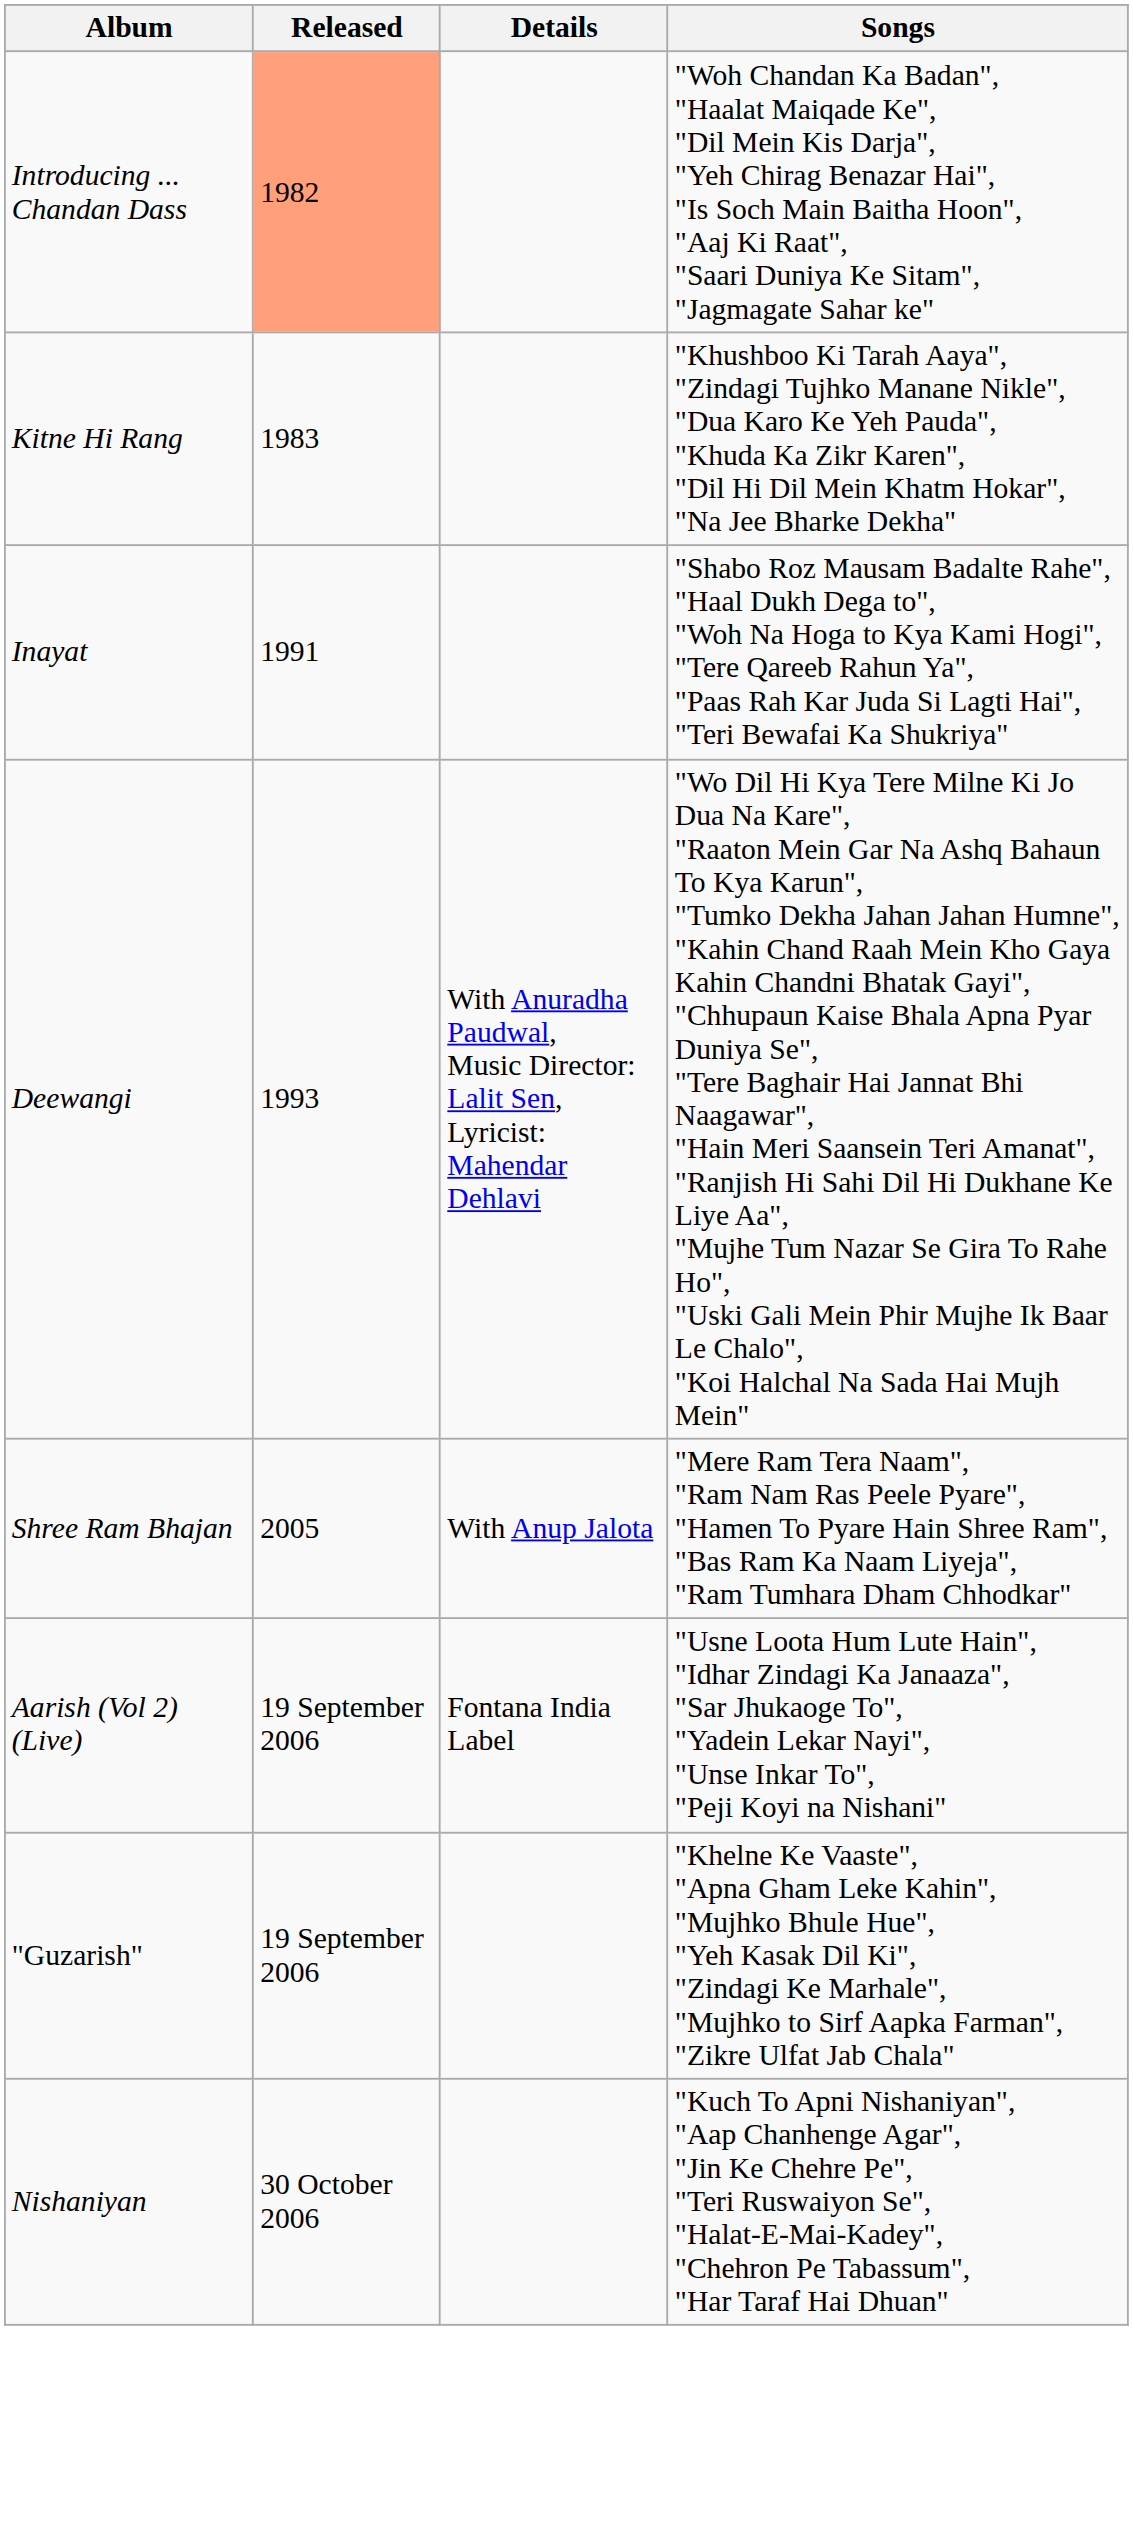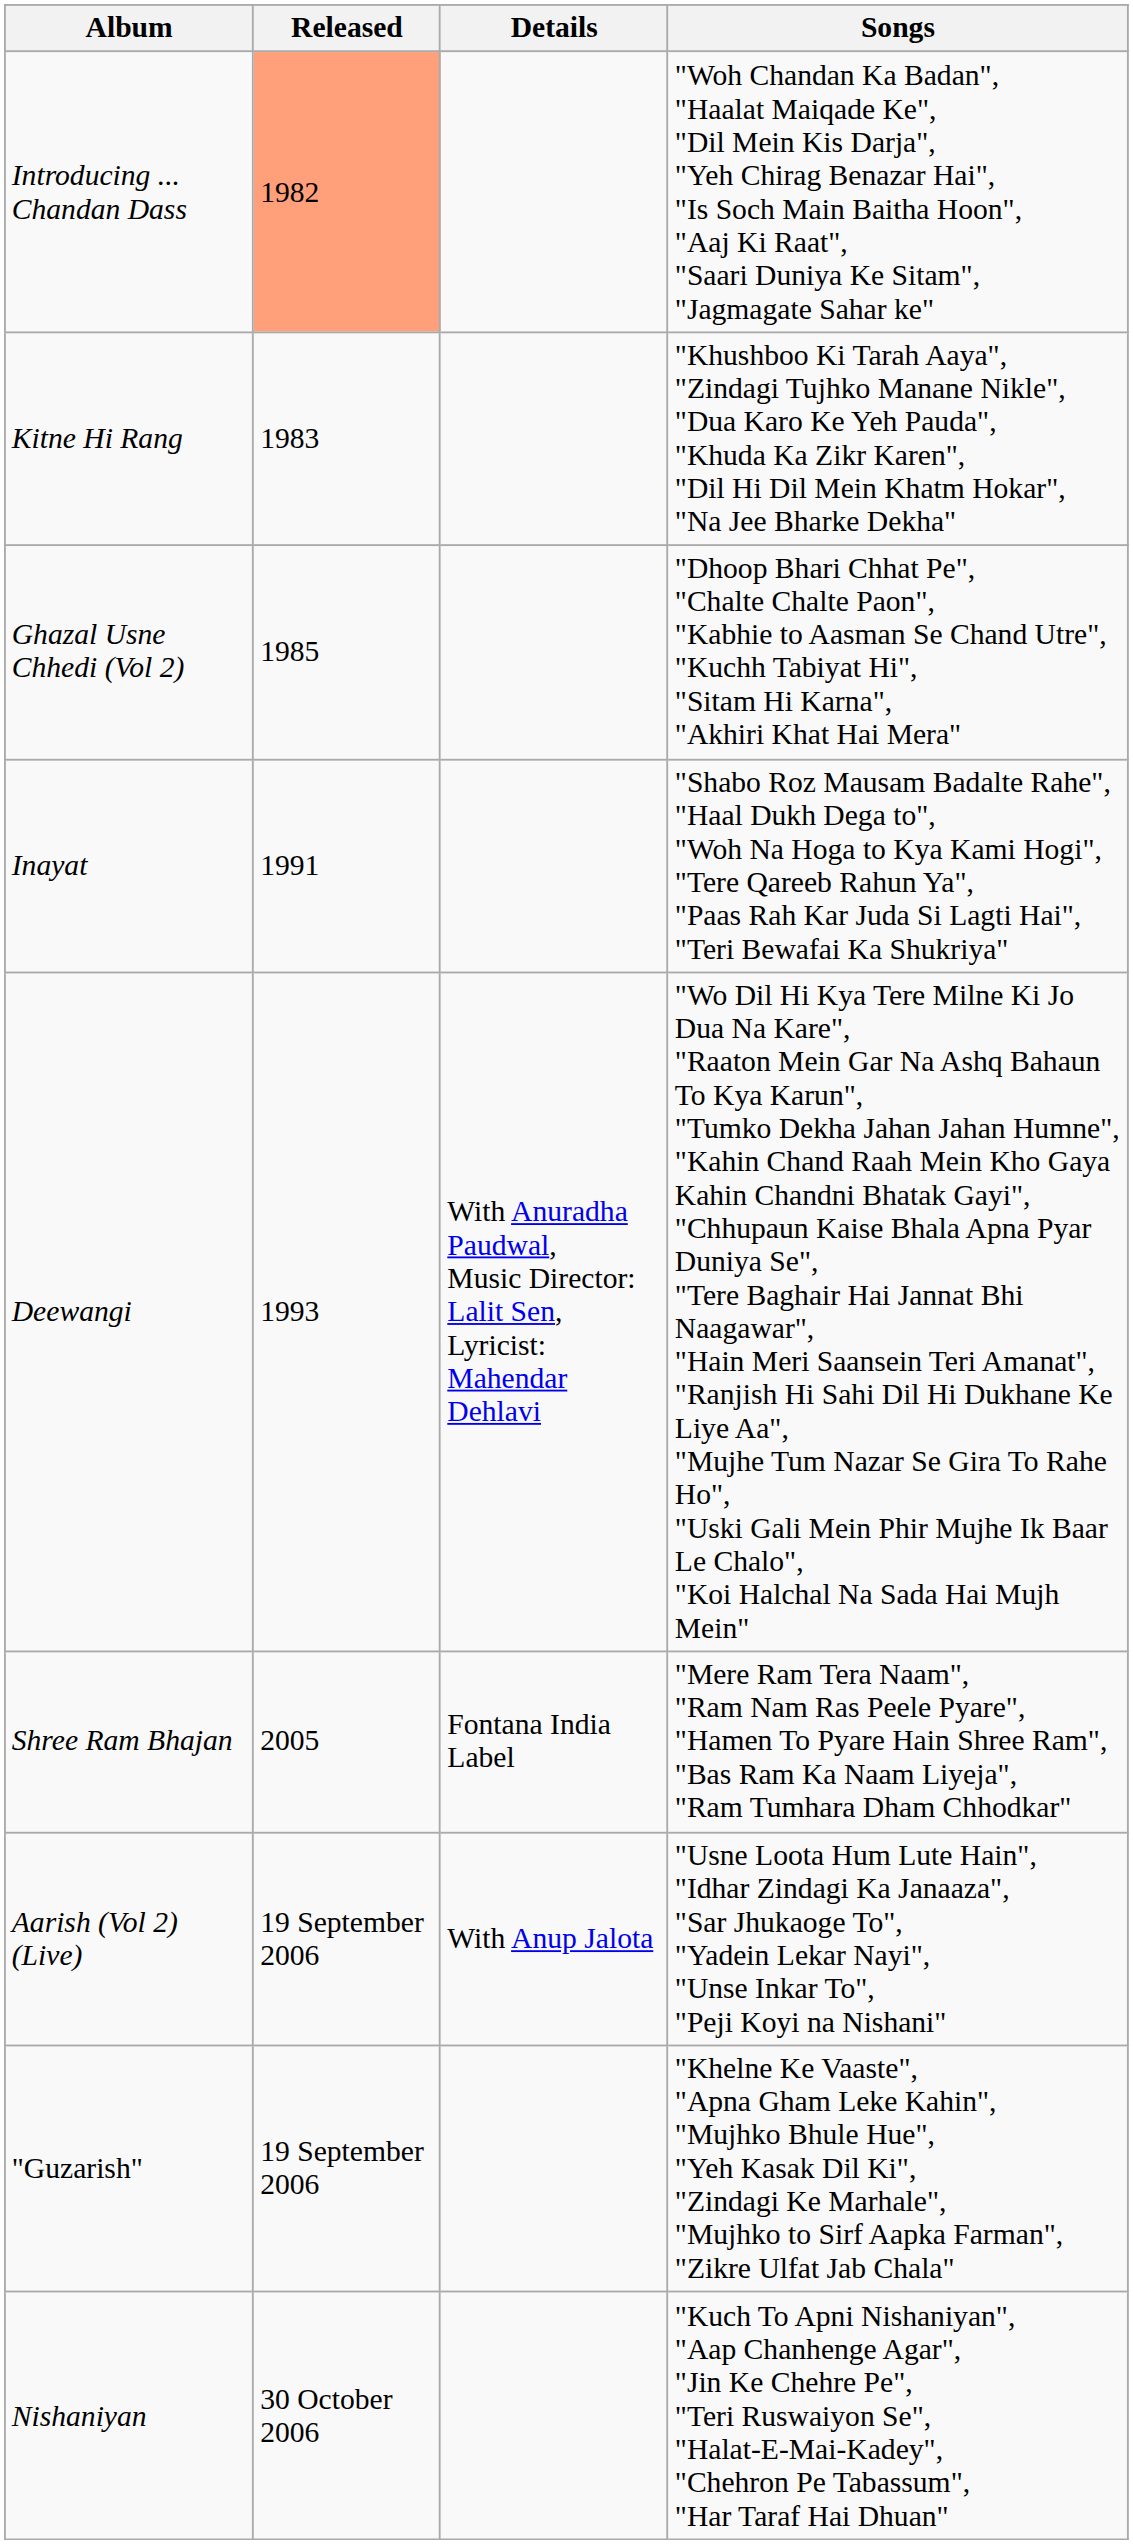+ row: Ghazal Usne Chhedi (Vol 2) | 1985 | "Dhoop Bhari Chhat Pe", "Chalte Chalte Paon", "Kabhie to Aasman Se Chand Utre", "Kuchh Tabiyat Hi", "Sitam Hi Karna", "Akhiri Khat Hai Mera"
Shree Ram Bhajan | Details: With Anup Jalota -> Fontana India Label
Aarish (Vol 2)(Live) | Details: Fontana India Label -> With Anup Jalota
